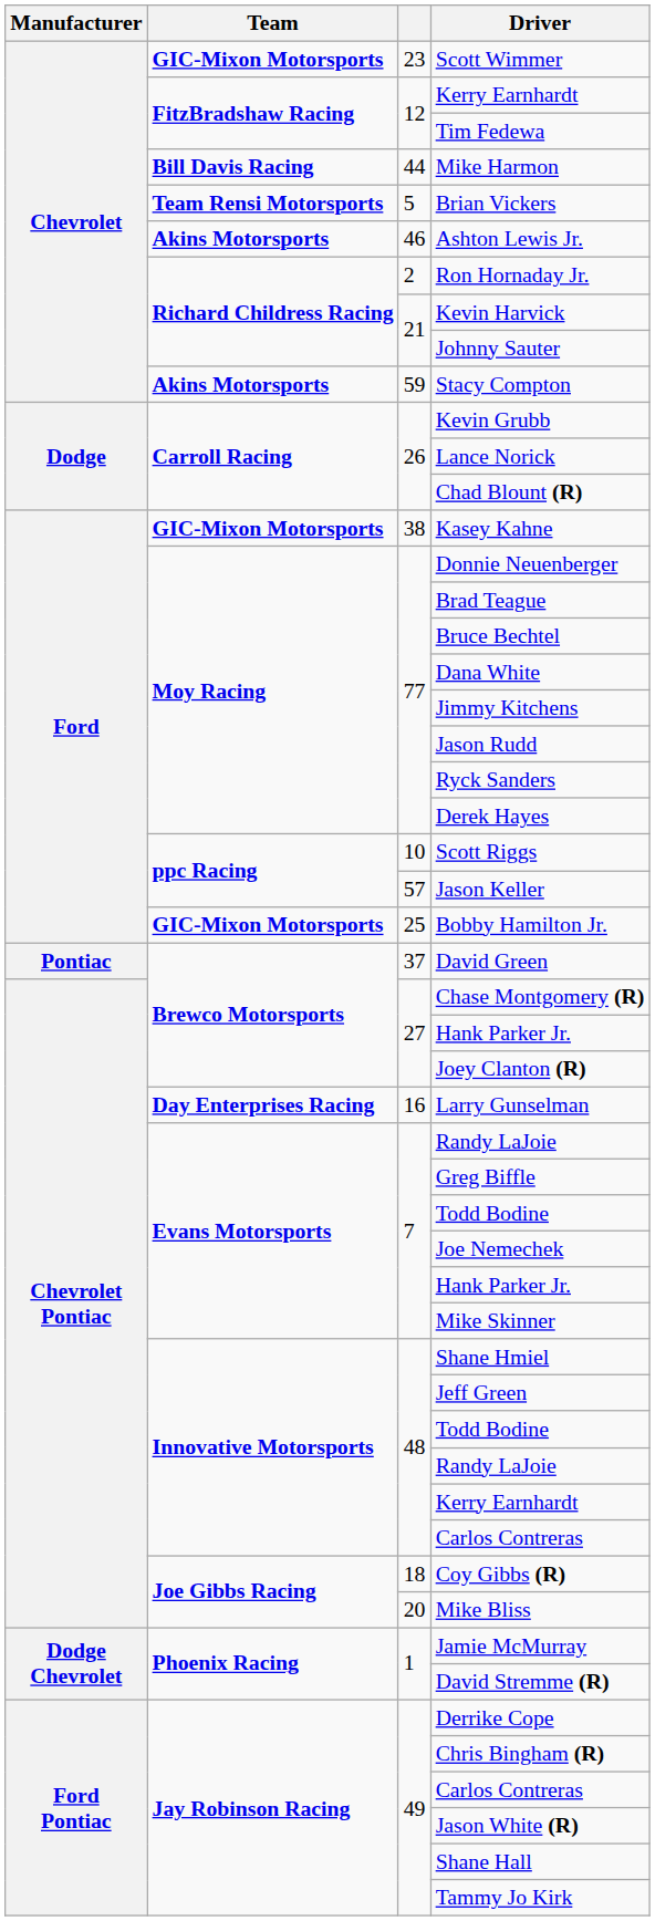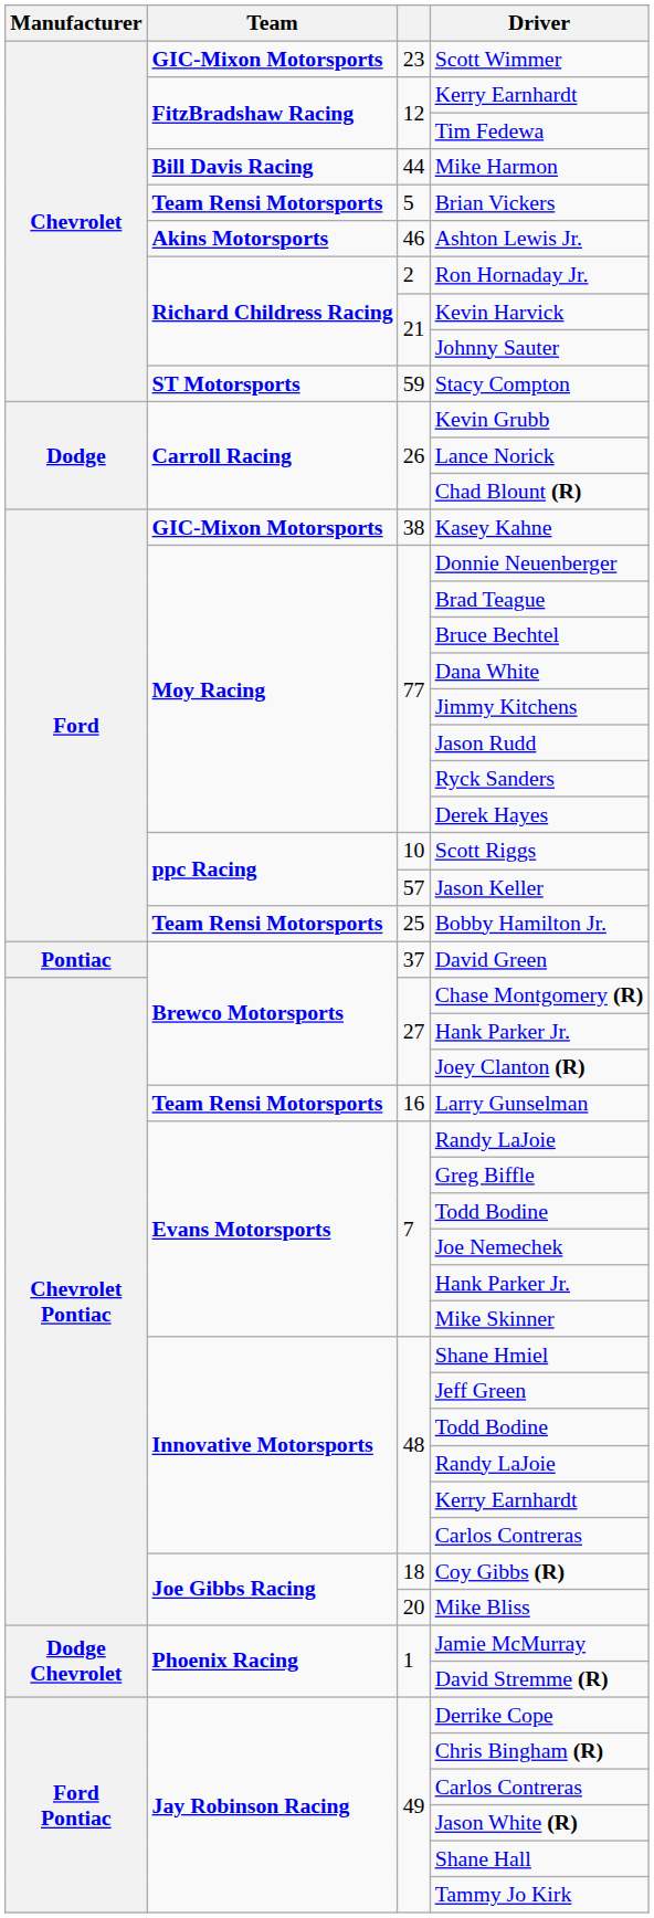Stacy Compton | Team: Akins Motorsports -> ST Motorsports
Bobby Hamilton Jr. | Team: GIC-Mixon Motorsports -> Team Rensi Motorsports
Larry Gunselman | Team: Day Enterprises Racing -> Team Rensi Motorsports
